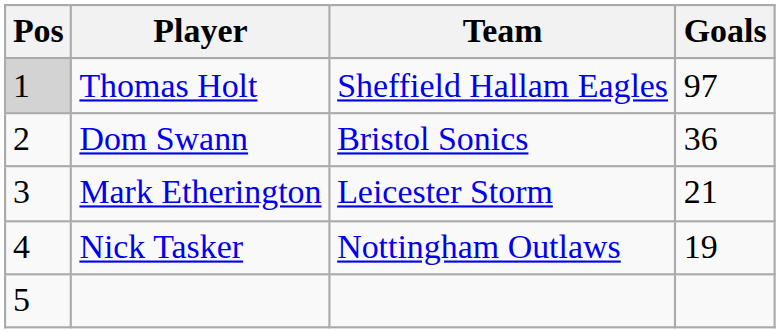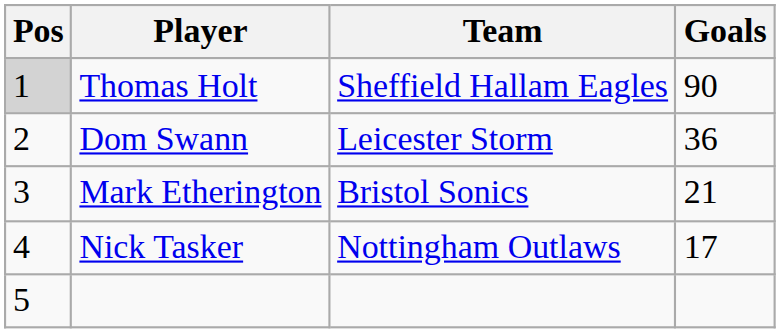Thomas Holt | Goals: 97 -> 90
Dom Swann | Team: Bristol Sonics -> Leicester Storm
Mark Etherington | Team: Leicester Storm -> Bristol Sonics
Nick Tasker | Goals: 19 -> 17
